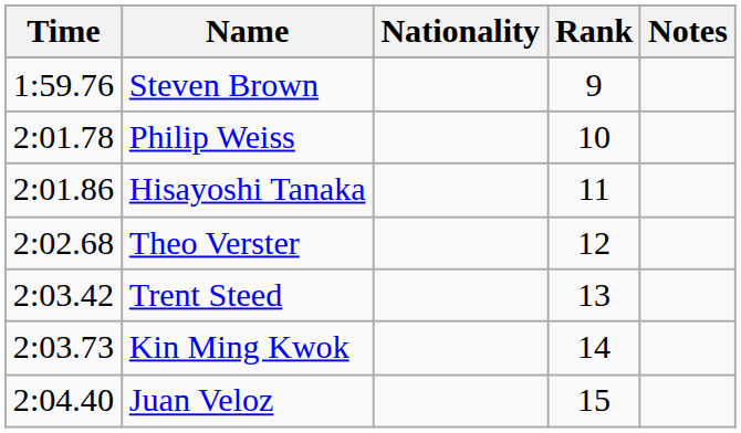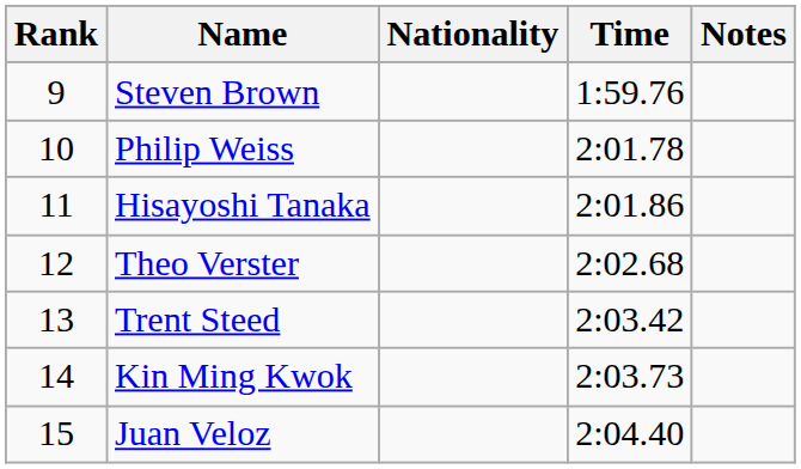columns swapped: Rank <-> Time
